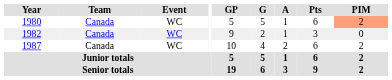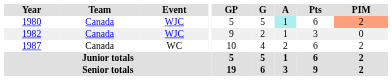1980 | Event: WC -> WJC
1980 | A: no background -> paleturquoise background
1982 | Event: WC -> WJC
